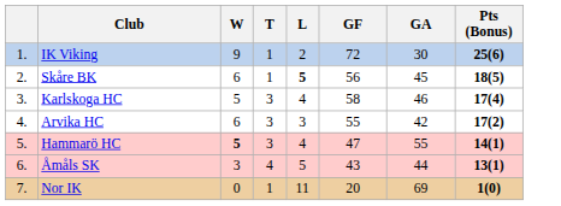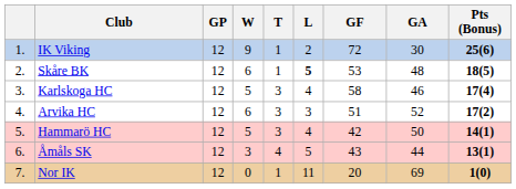+ column: GP | 12 | 12 | 12 | 12 | 12 | 12 | 12
Skåre BK | GF: 56 -> 53
Skåre BK | GA: 45 -> 48
Arvika HC | GF: 55 -> 51
Arvika HC | GA: 42 -> 52
Hammarö HC | W: bold -> normal
Hammarö HC | GF: 47 -> 42
Hammarö HC | GA: 55 -> 50
